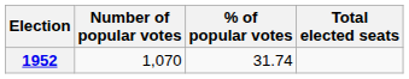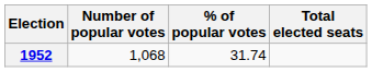1952 | Number of popular votes: 1,070 -> 1,068
